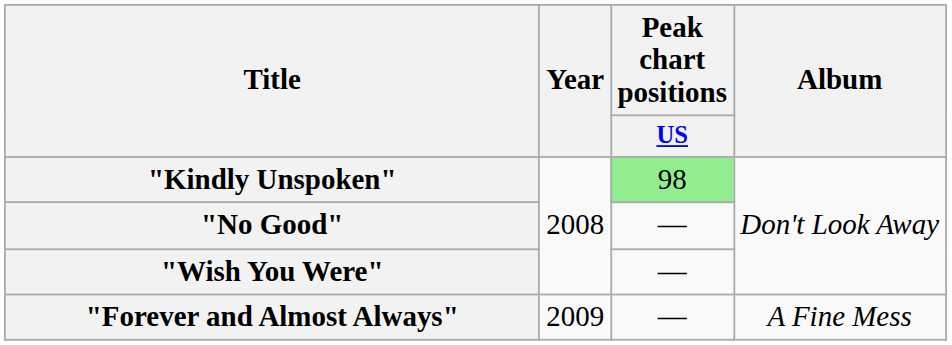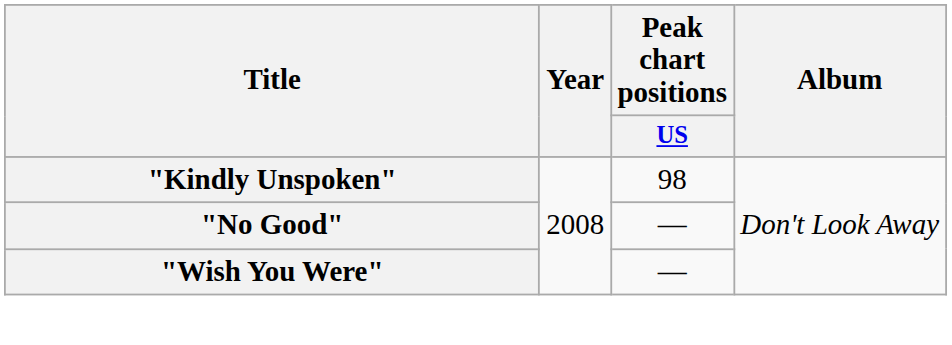"Kindly Unspoken" | Peak chart positions / US: lightgreen background -> no background
- row: "Forever and Almost Always" | 2009 | — | A Fine Mess
